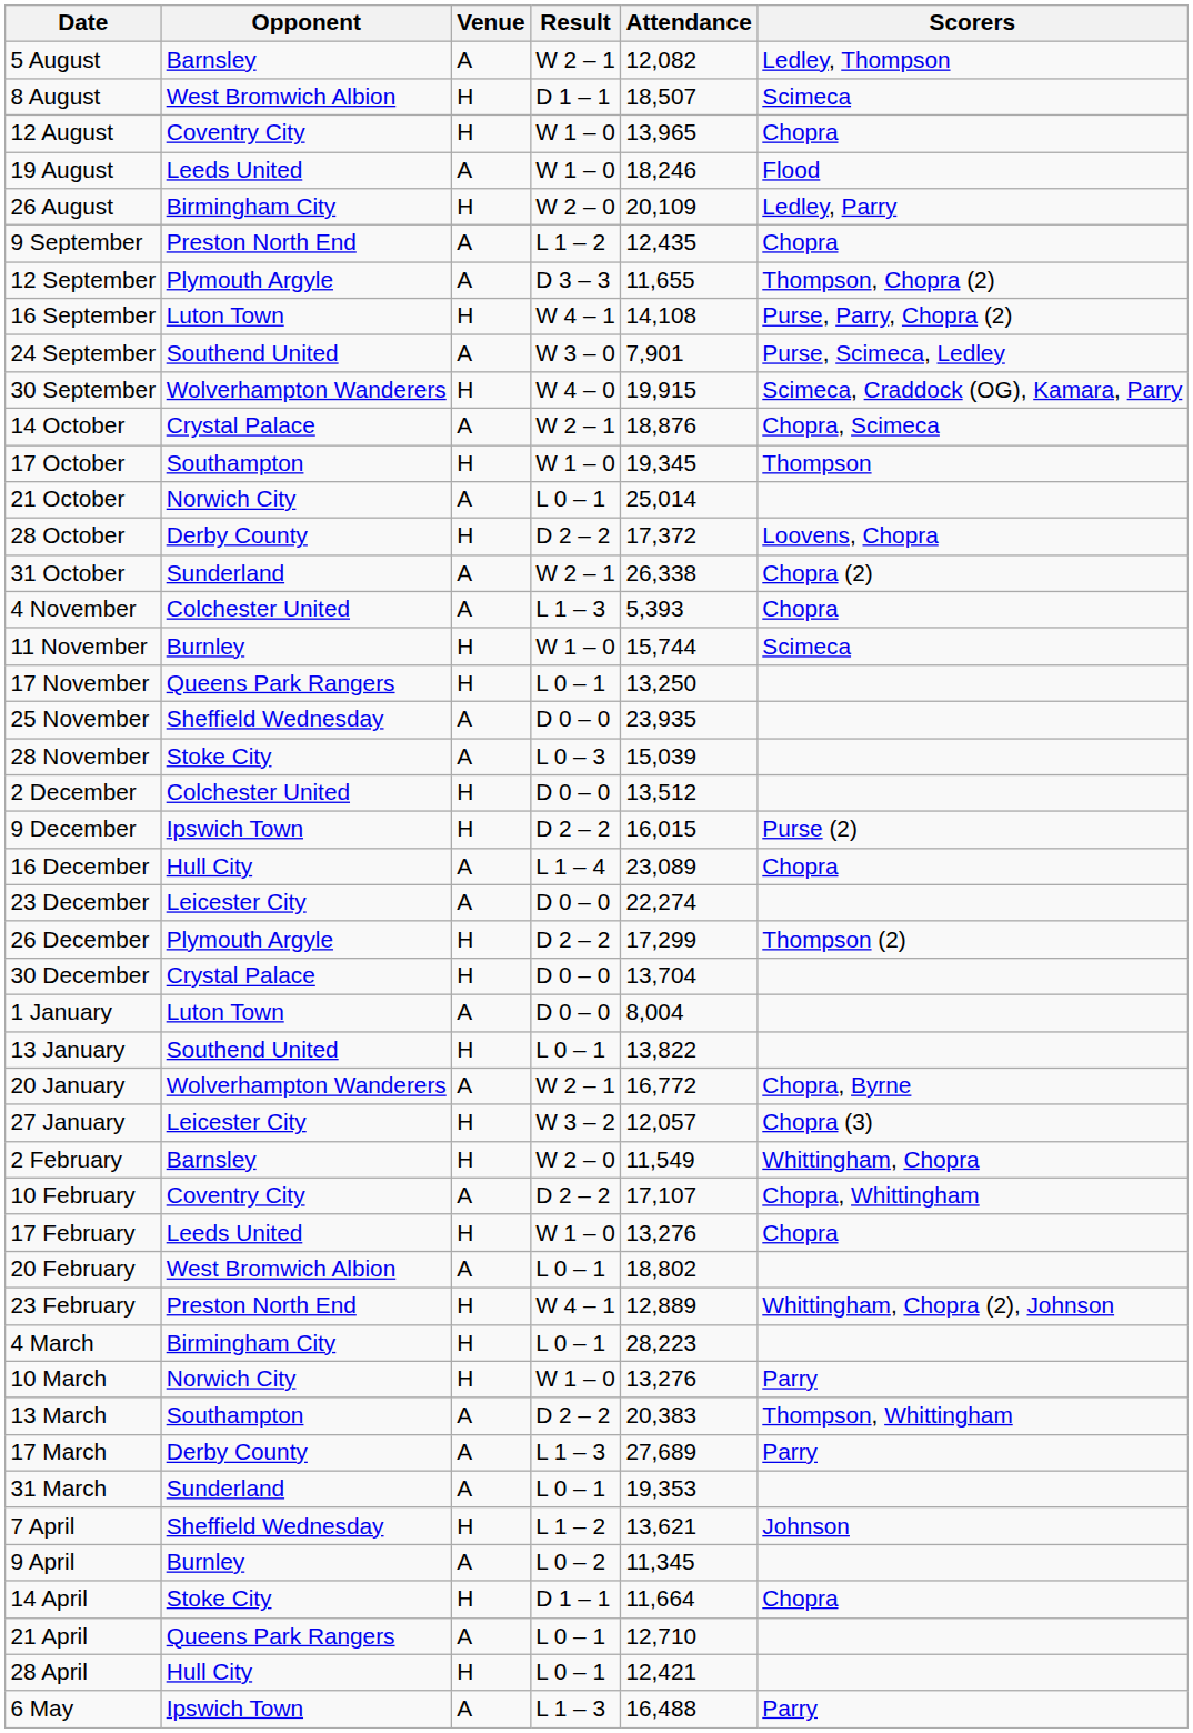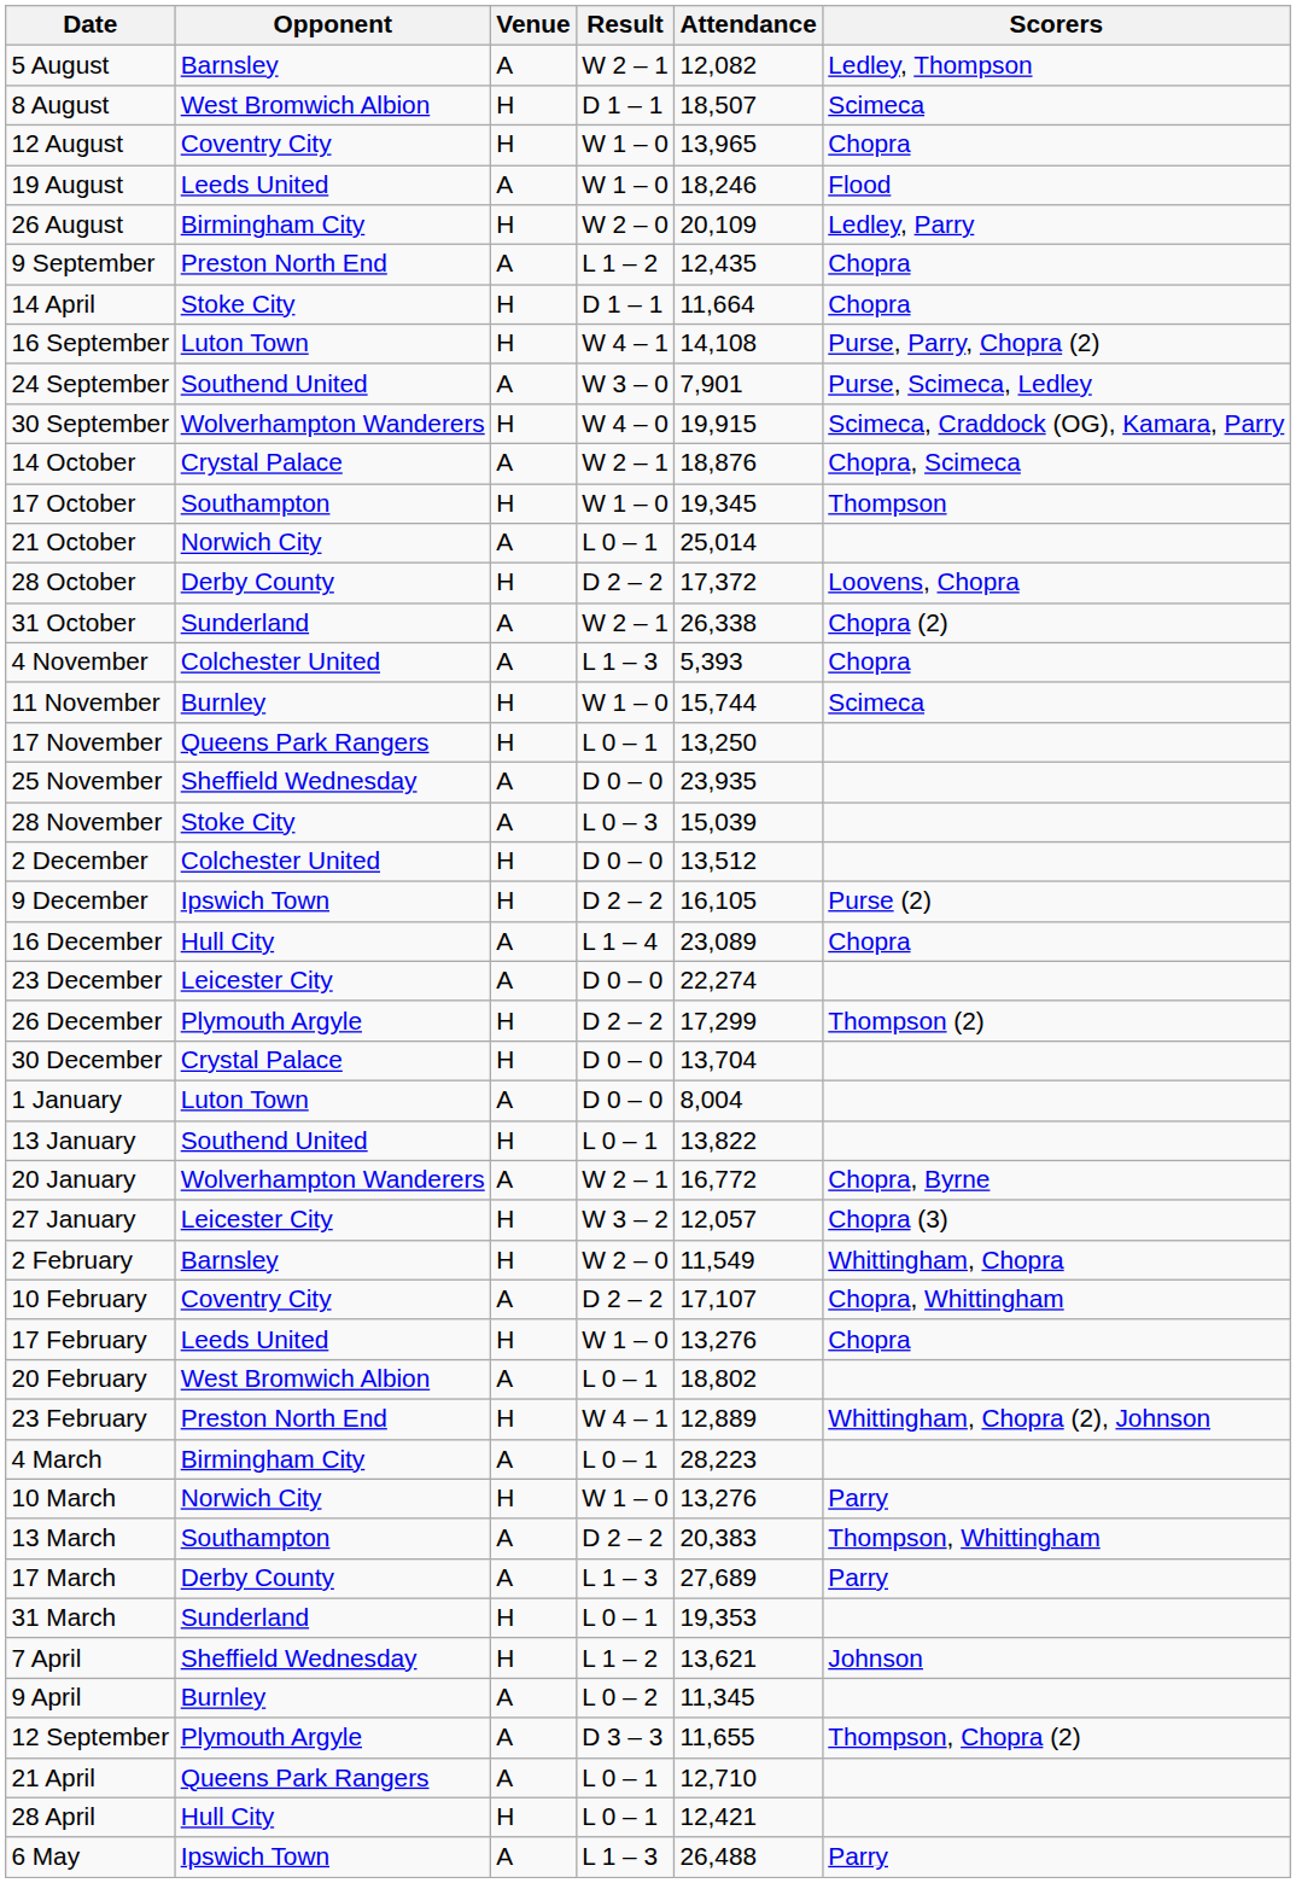rows swapped: 12 September <-> 14 April
9 December | Attendance: 16,015 -> 16,105
4 March | Venue: H -> A
31 March | Venue: A -> H
6 May | Attendance: 16,488 -> 26,488
